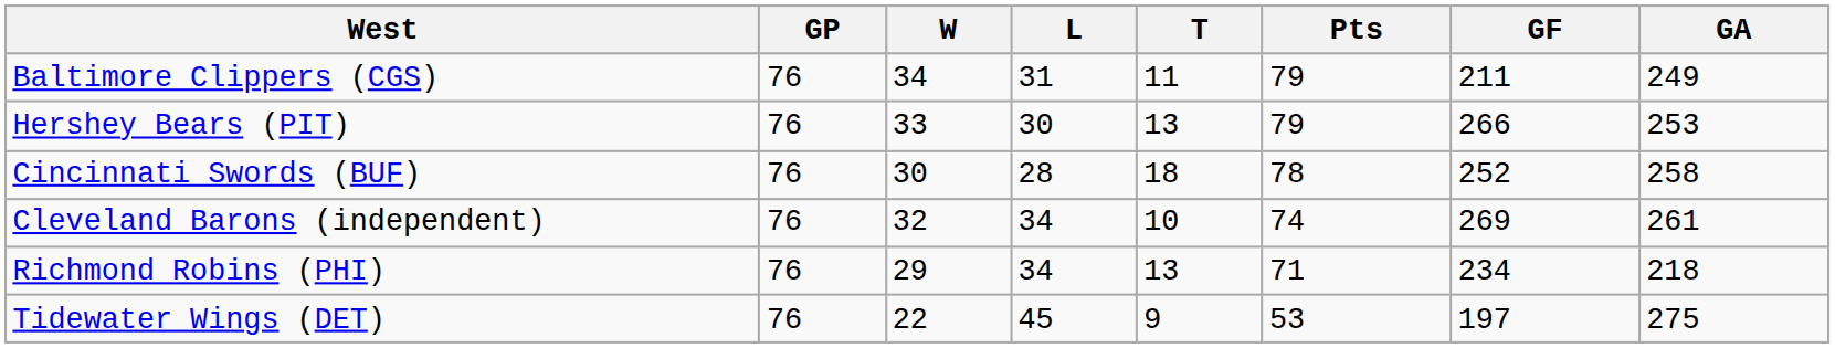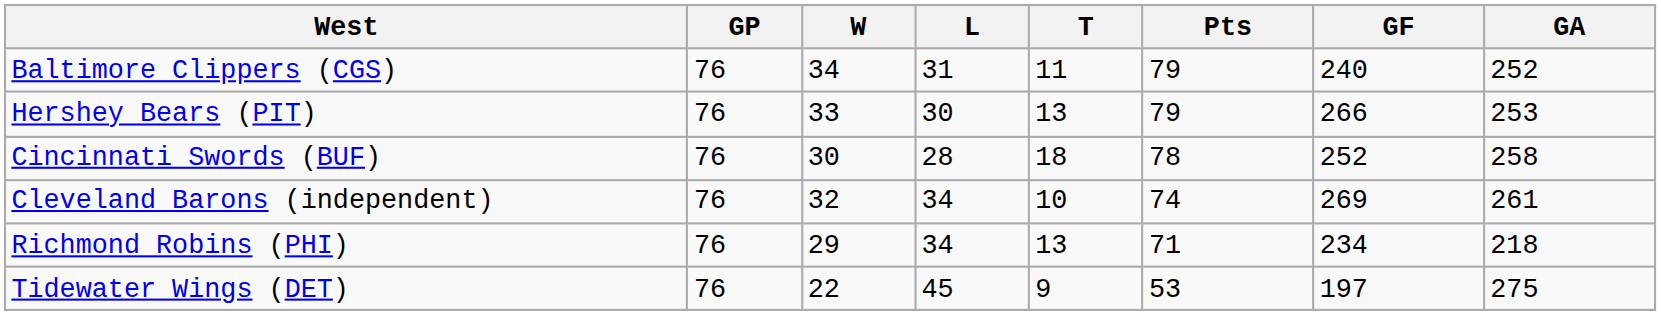Baltimore Clippers (CGS) | GF: 211 -> 240
Baltimore Clippers (CGS) | GA: 249 -> 252
